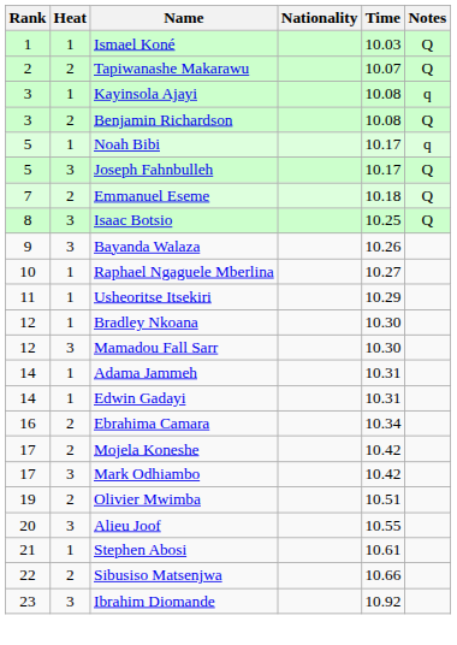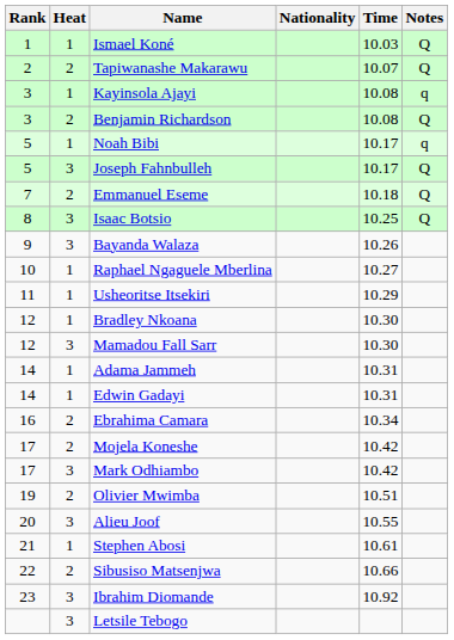+ row: 3 | Letsile Tebogo
